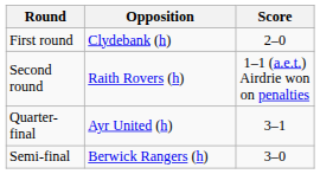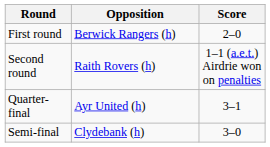First round | Opposition: Clydebank (h) -> Berwick Rangers (h)
Semi-final | Opposition: Berwick Rangers (h) -> Clydebank (h)
